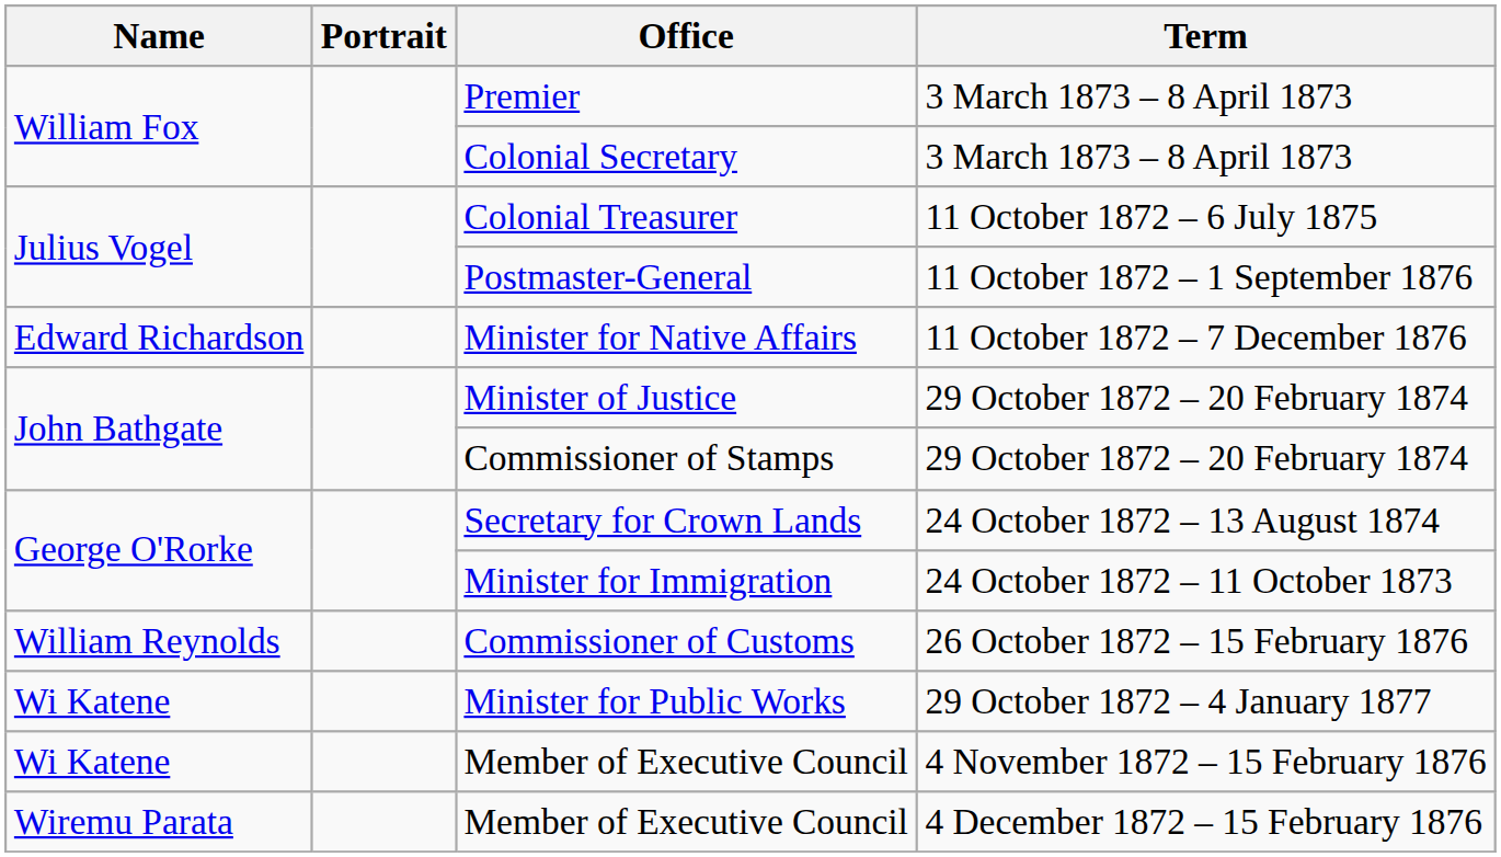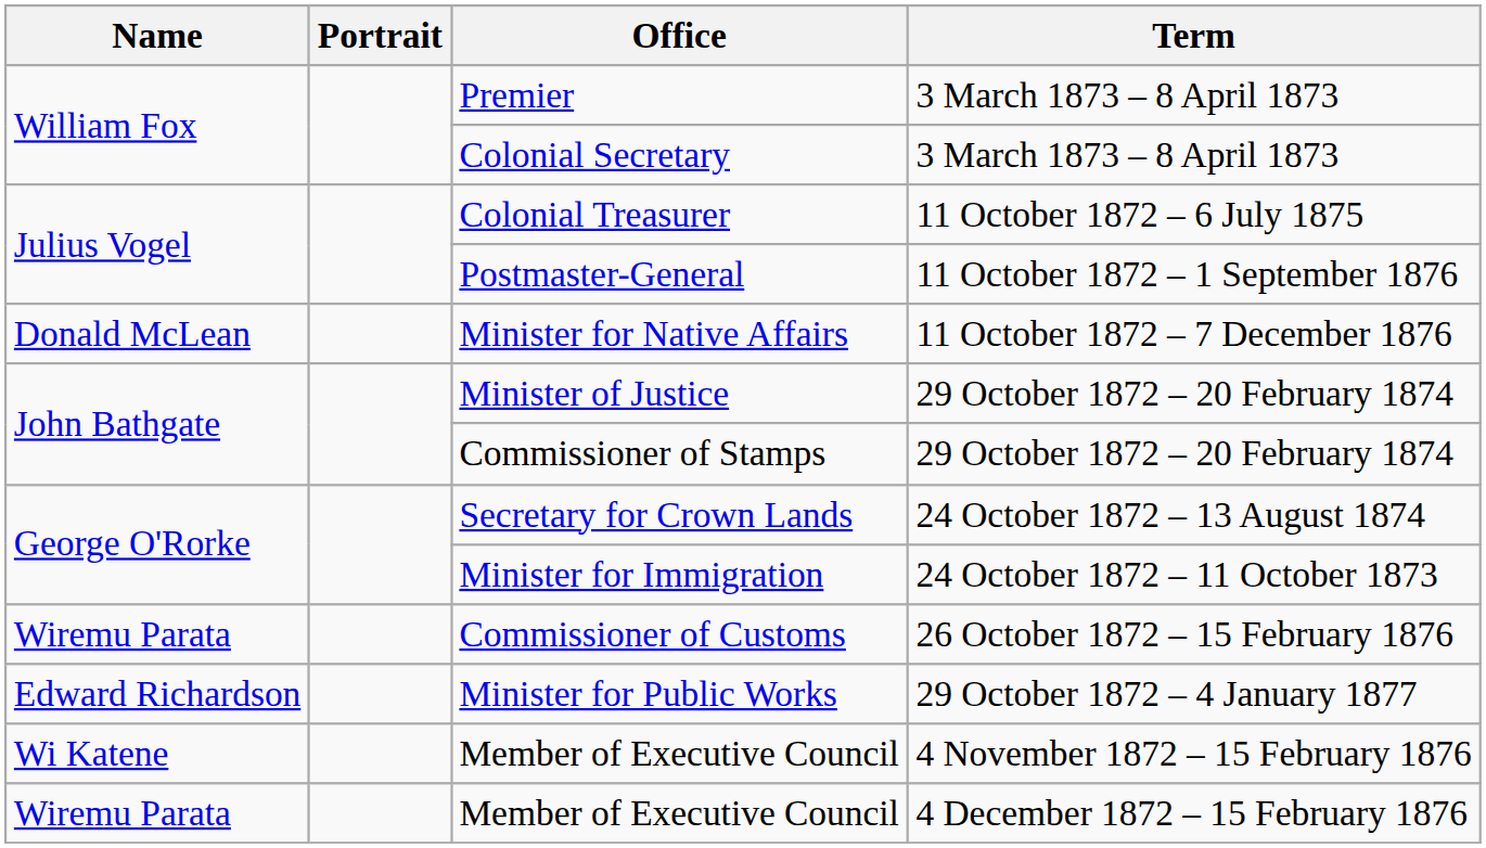Minister for Native Affairs | Name: Edward Richardson -> Donald McLean
Commissioner of Customs | Name: William Reynolds -> Wiremu Parata
Minister for Public Works | Name: Wi Katene -> Edward Richardson
